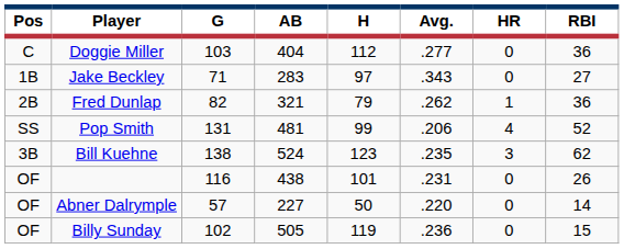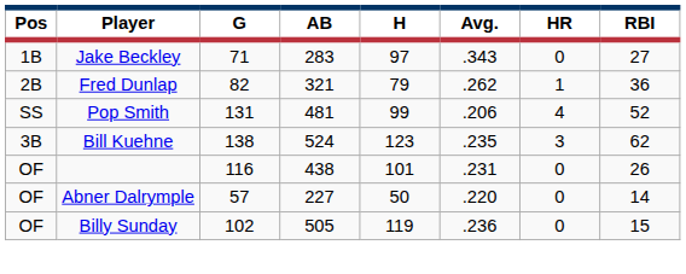- row: C | Doggie Miller | 103 | 404 | 112 | .277 | 0 | 36
